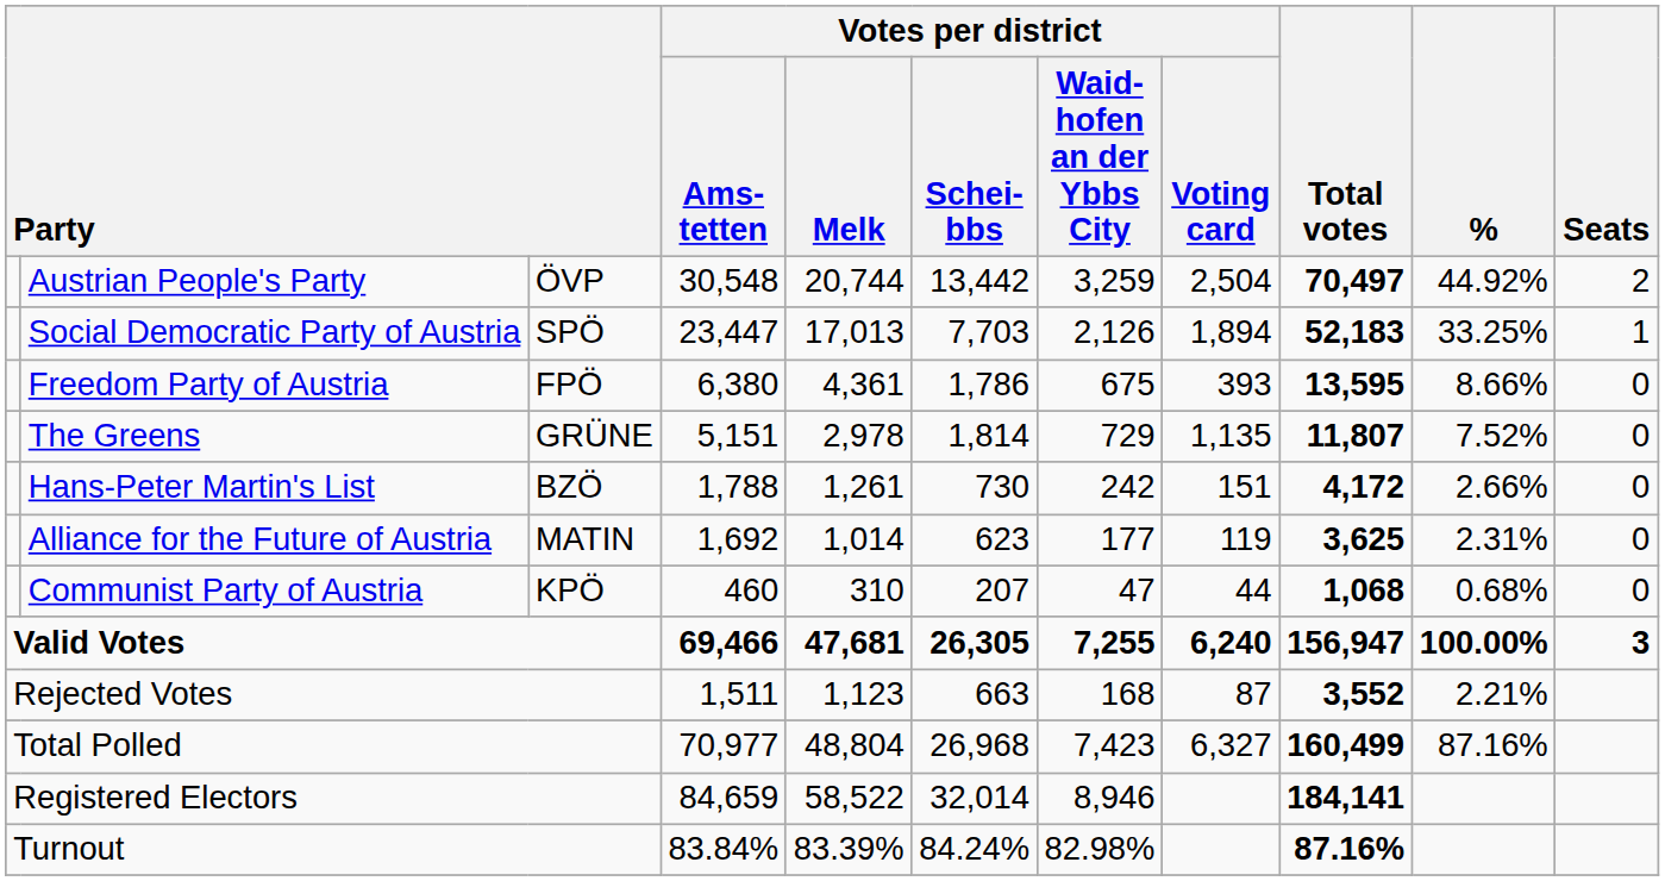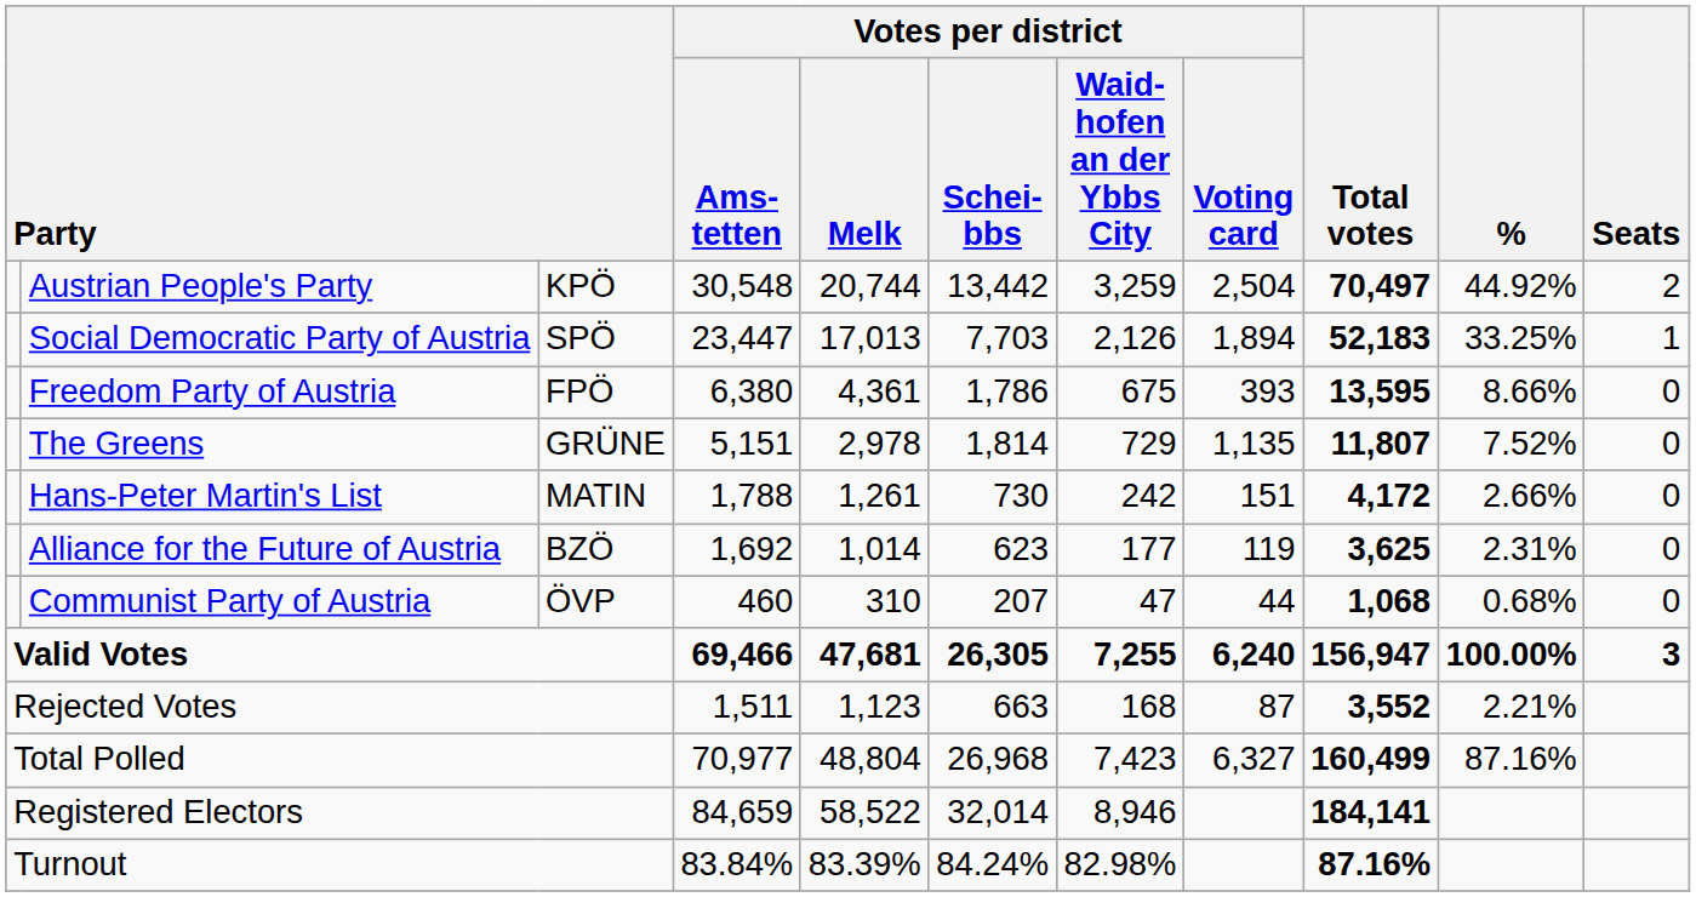Austrian People's Party | column 3: ÖVP -> KPÖ
Hans-Peter Martin's List | column 3: BZÖ -> MATIN
Alliance for the Future of Austria | column 3: MATIN -> BZÖ
Communist Party of Austria | column 3: KPÖ -> ÖVP
